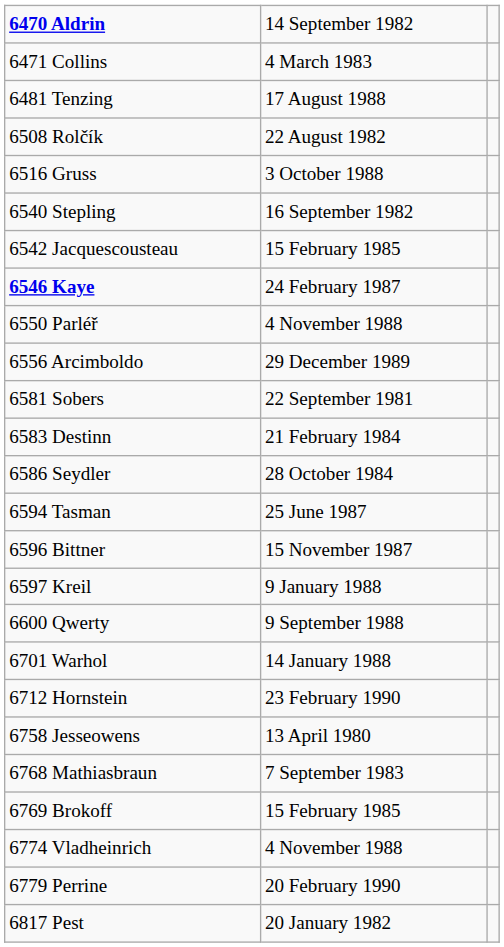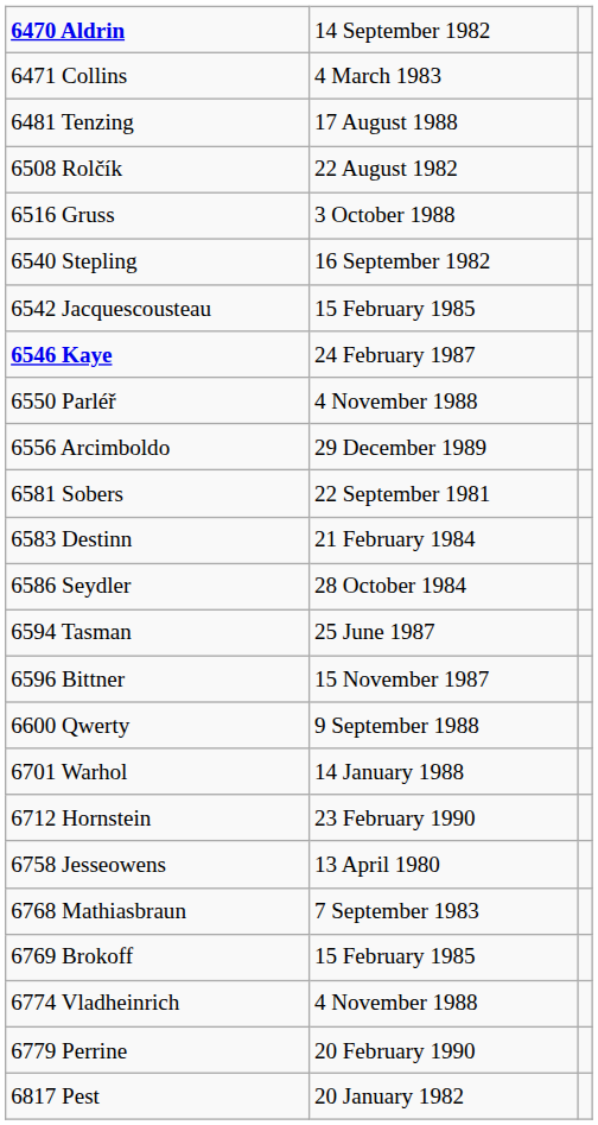- row: 6597 Kreil | 9 January 1988
